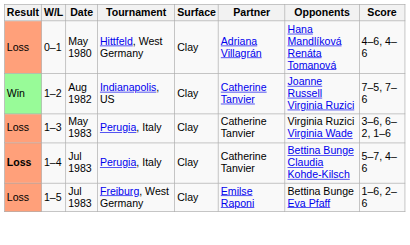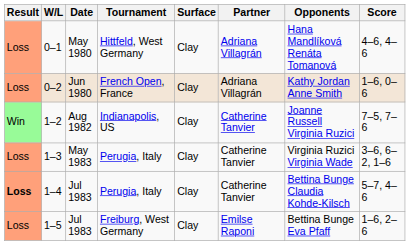+ row: Loss | 0–2 | Jun 1980 | French Open, France | Clay | Adriana Villagrán | Kathy Jordan Anne Smith | 1–6, 0–6
